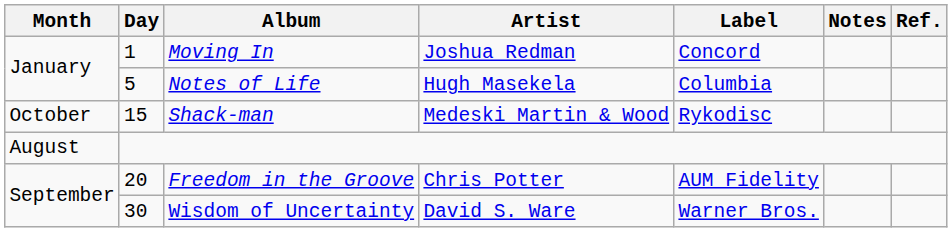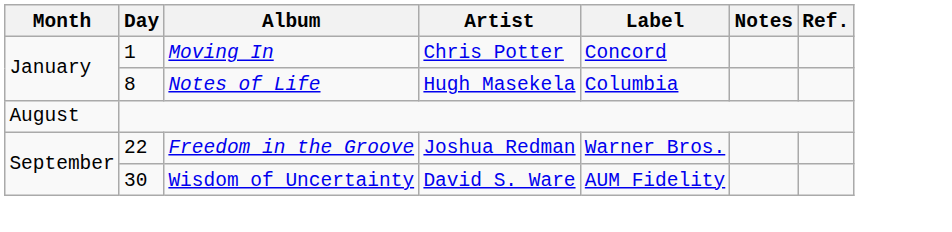Moving In | Artist: Joshua Redman -> Chris Potter
Notes of Life | Day: 5 -> 8
- row: October | 15 | Shack-man | Medeski Martin & Wood | Rykodisc
Freedom in the Groove | Day: 20 -> 22
Freedom in the Groove | Artist: Chris Potter -> Joshua Redman
Freedom in the Groove | Label: AUM Fidelity -> Warner Bros.
Wisdom of Uncertainty | Label: Warner Bros. -> AUM Fidelity
